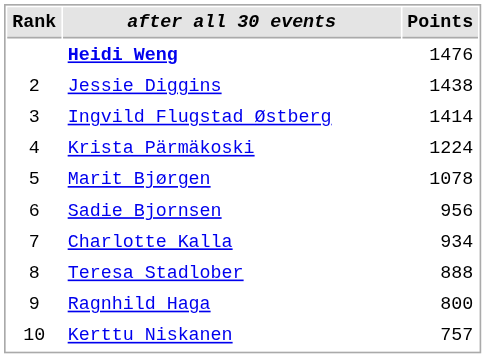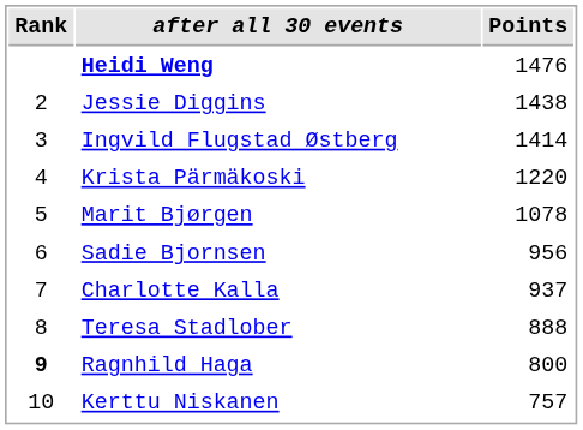Krista Pärmäkoski | Points: 1224 -> 1220
Charlotte Kalla | Points: 934 -> 937
Ragnhild Haga | Rank: normal -> bold
